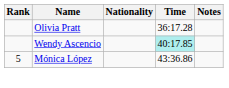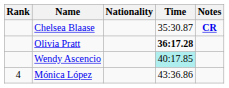+ row: Chelsea Blaase | 35:30.87 | CR
Olivia Pratt | Time: normal -> bold
Mónica López | Rank: 5 -> 4
